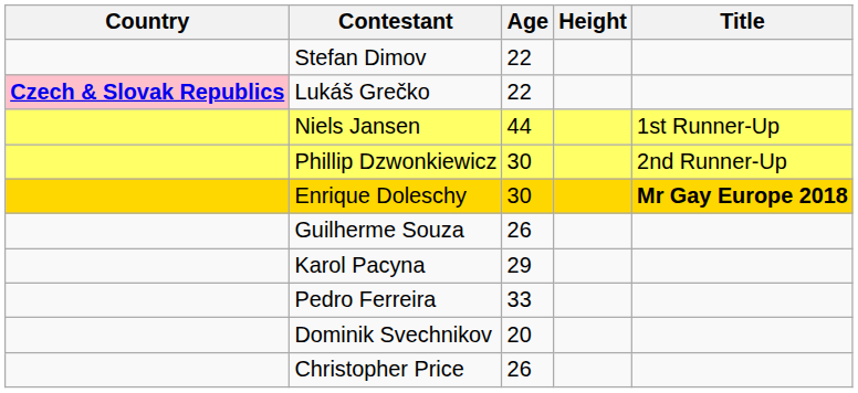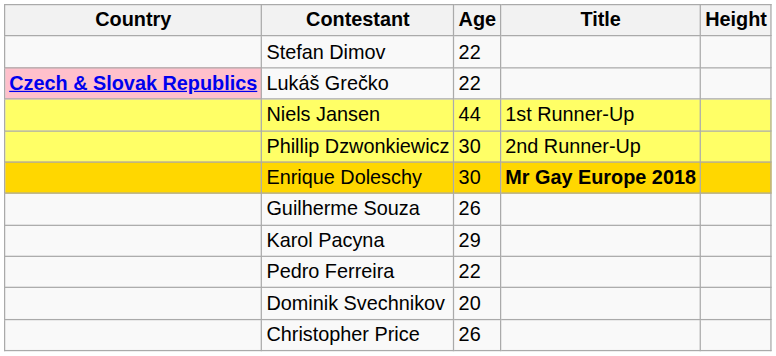columns swapped: Height <-> Title
Pedro Ferreira | Age: 33 -> 22
